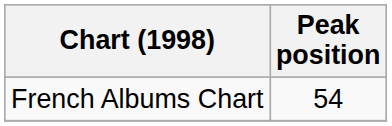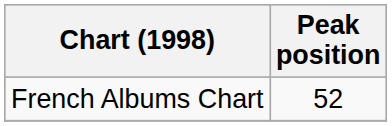French Albums Chart | Peak position: 54 -> 52
